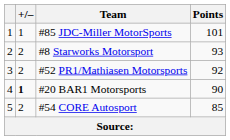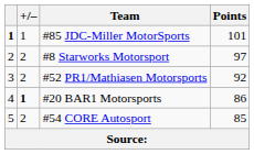#85 JDC-Miller MotorSports | column 1: normal -> bold
#8 Starworks Motorsport | Points: 93 -> 97
#20 BAR1 Motorsports | Points: 90 -> 86
